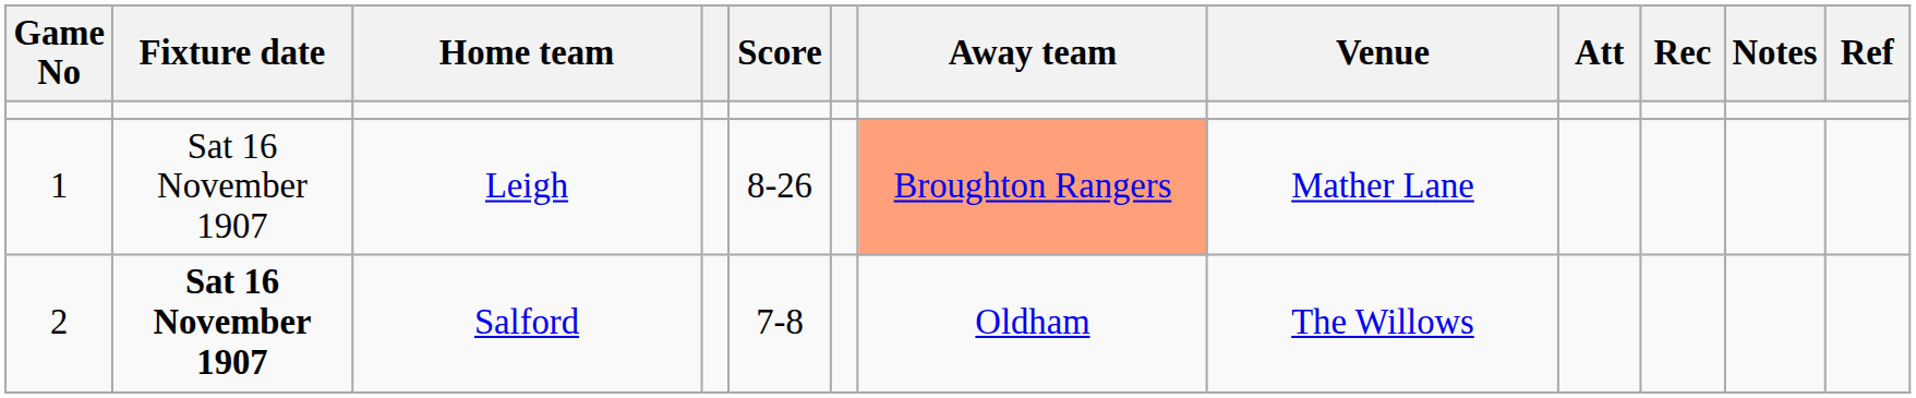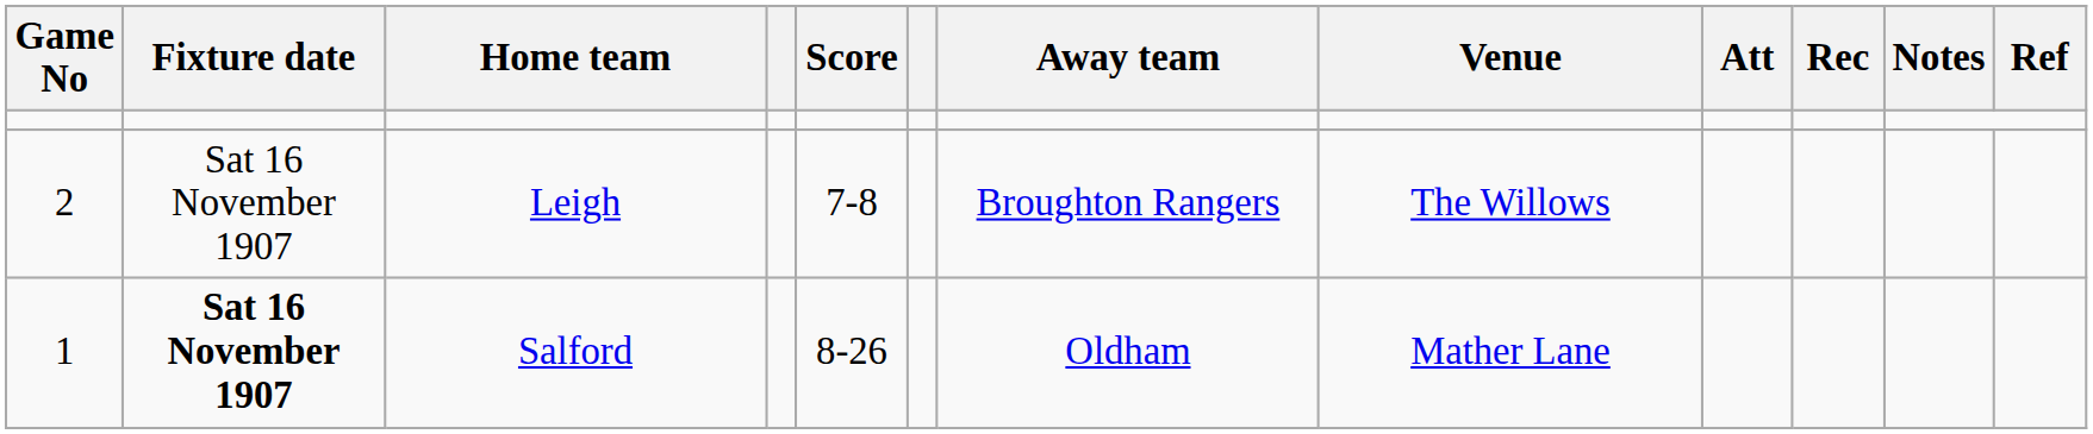Leigh | Game No: 1 -> 2
Leigh | Score: 8-26 -> 7-8
Leigh | Away team: lightsalmon background -> no background
Leigh | Venue: Mather Lane -> The Willows
Salford | Game No: 2 -> 1
Salford | Score: 7-8 -> 8-26
Salford | Venue: The Willows -> Mather Lane
